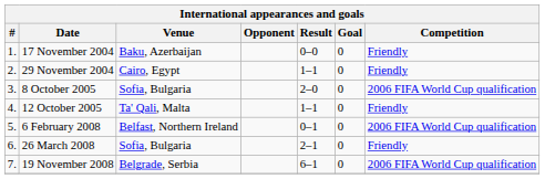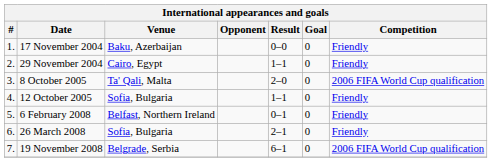8 October 2005 | Venue: Sofia, Bulgaria -> Ta' Qali, Malta
12 October 2005 | Venue: Ta' Qali, Malta -> Sofia, Bulgaria
6 February 2008 | Competition: 2006 FIFA World Cup qualification -> Friendly
